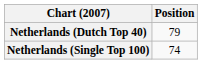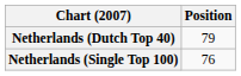Netherlands (Single Top 100) | Position: 74 -> 76
